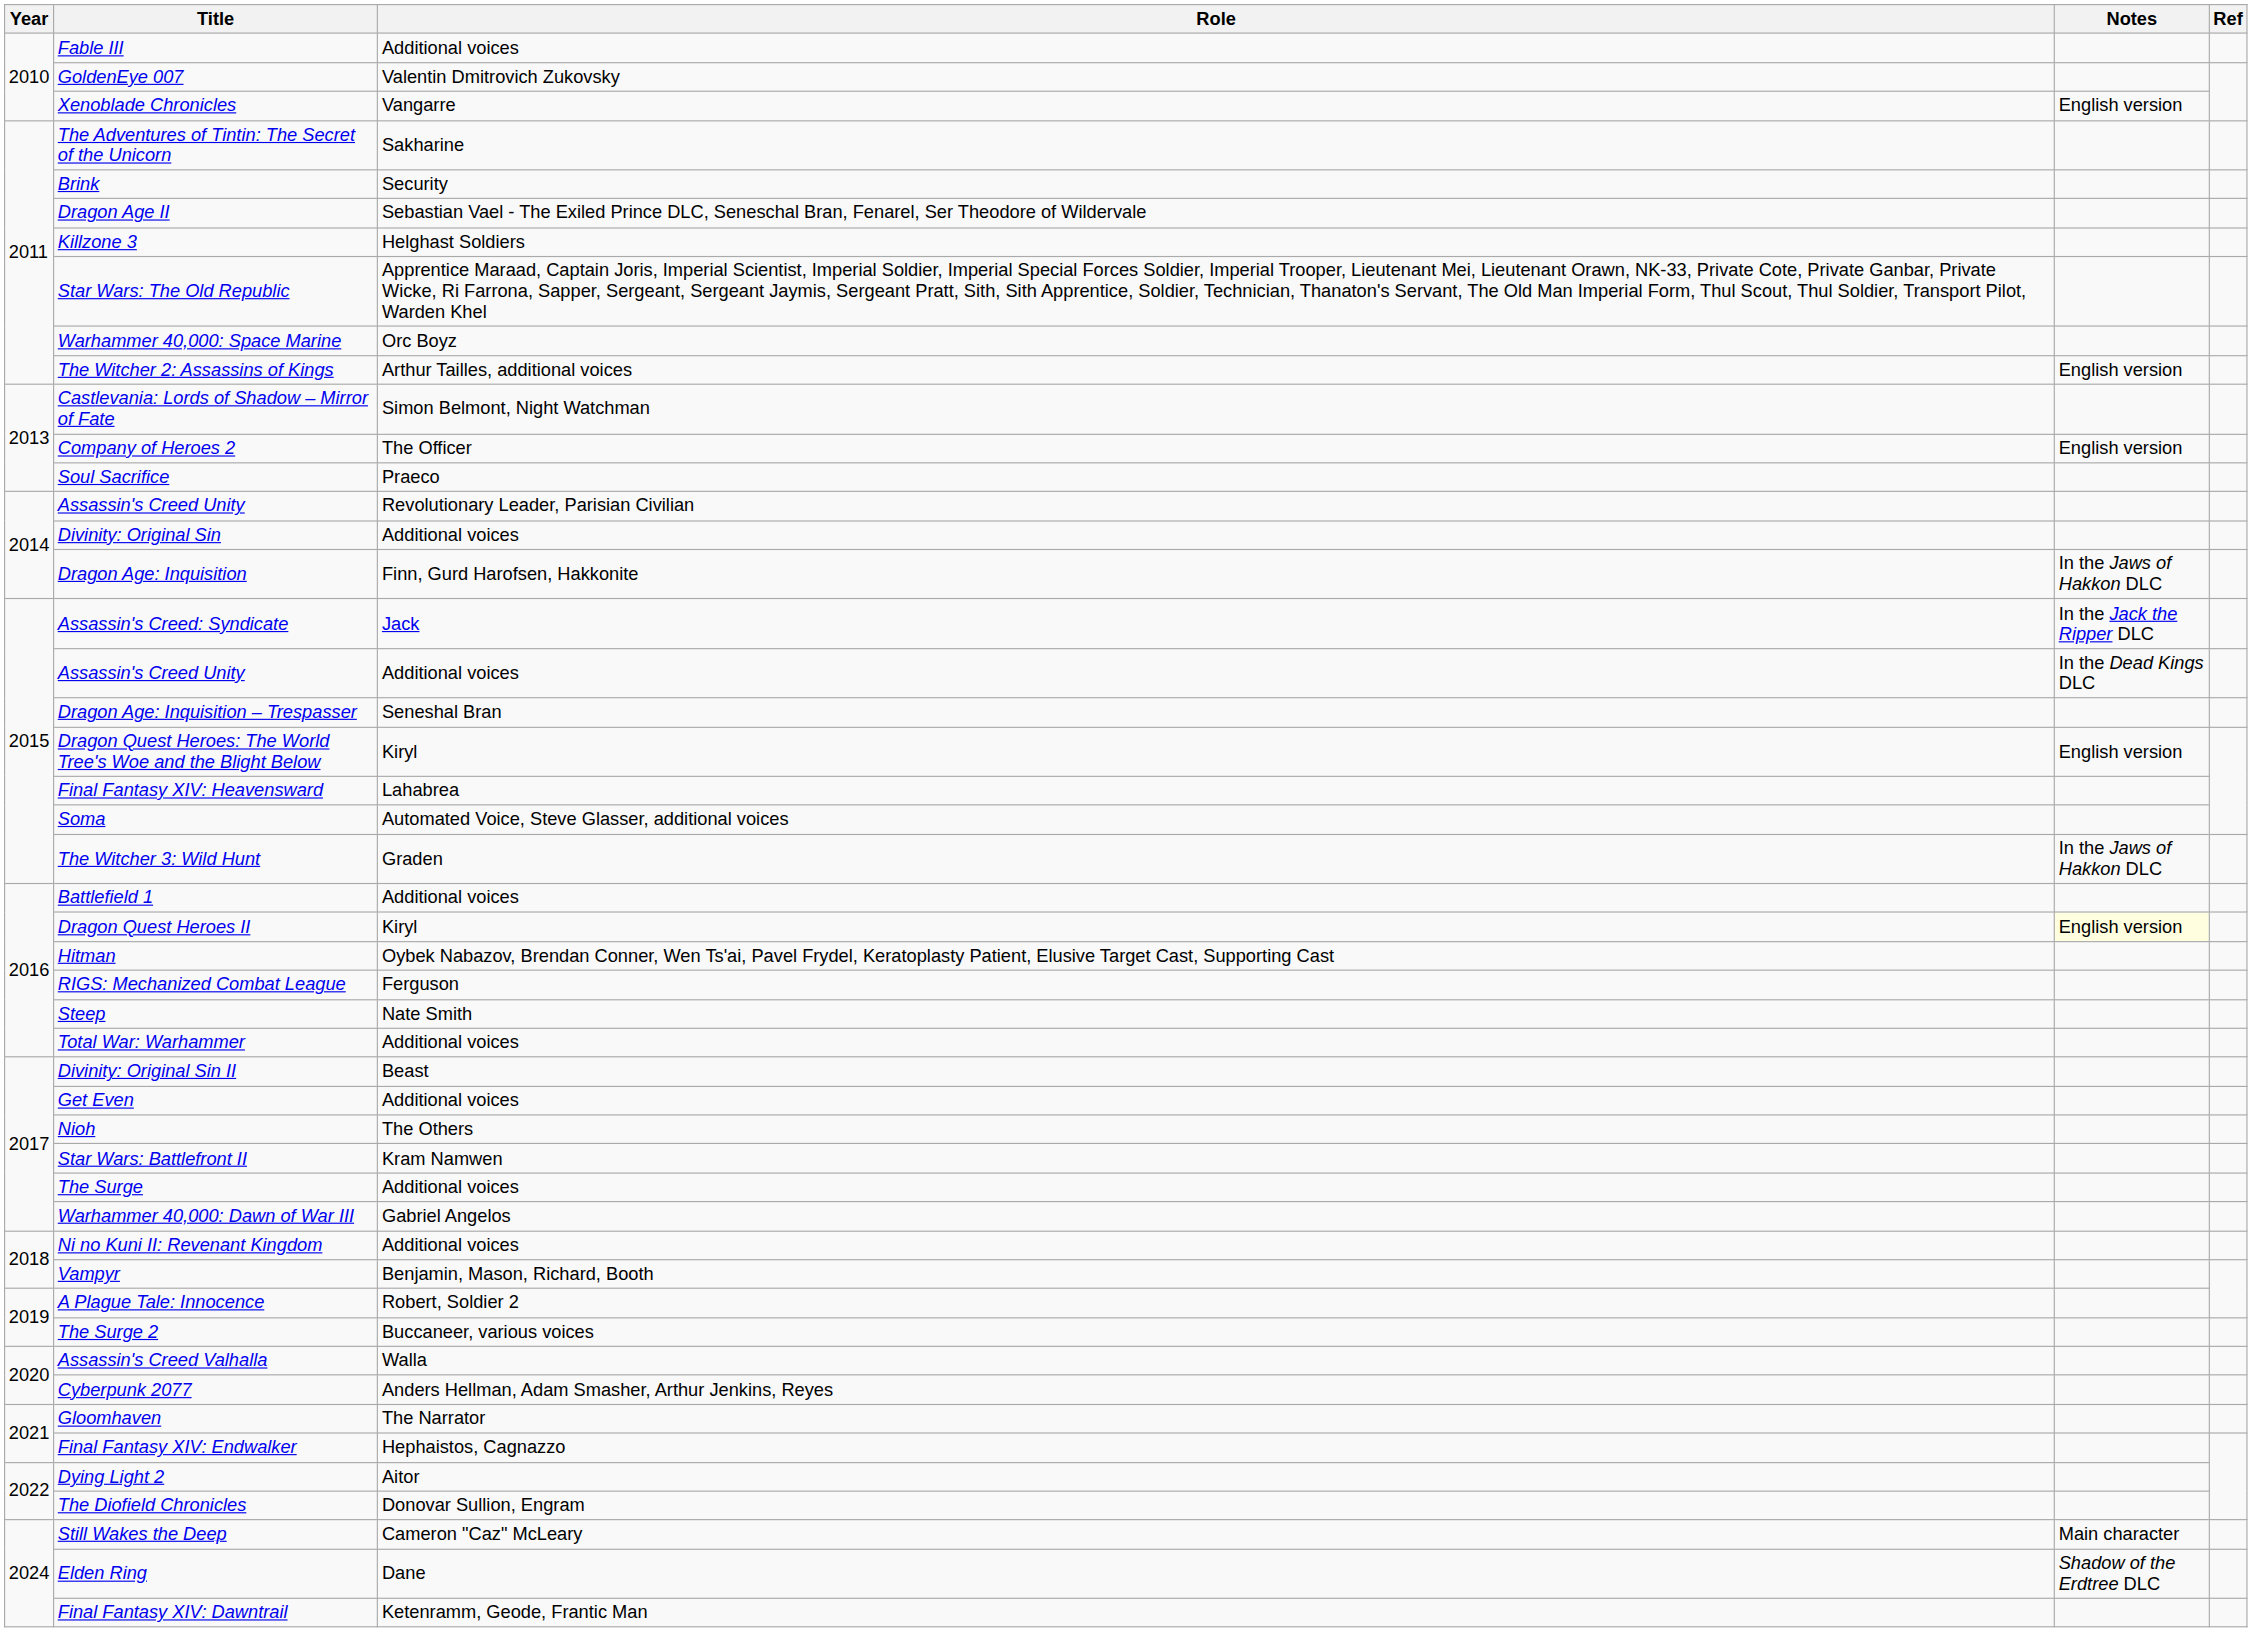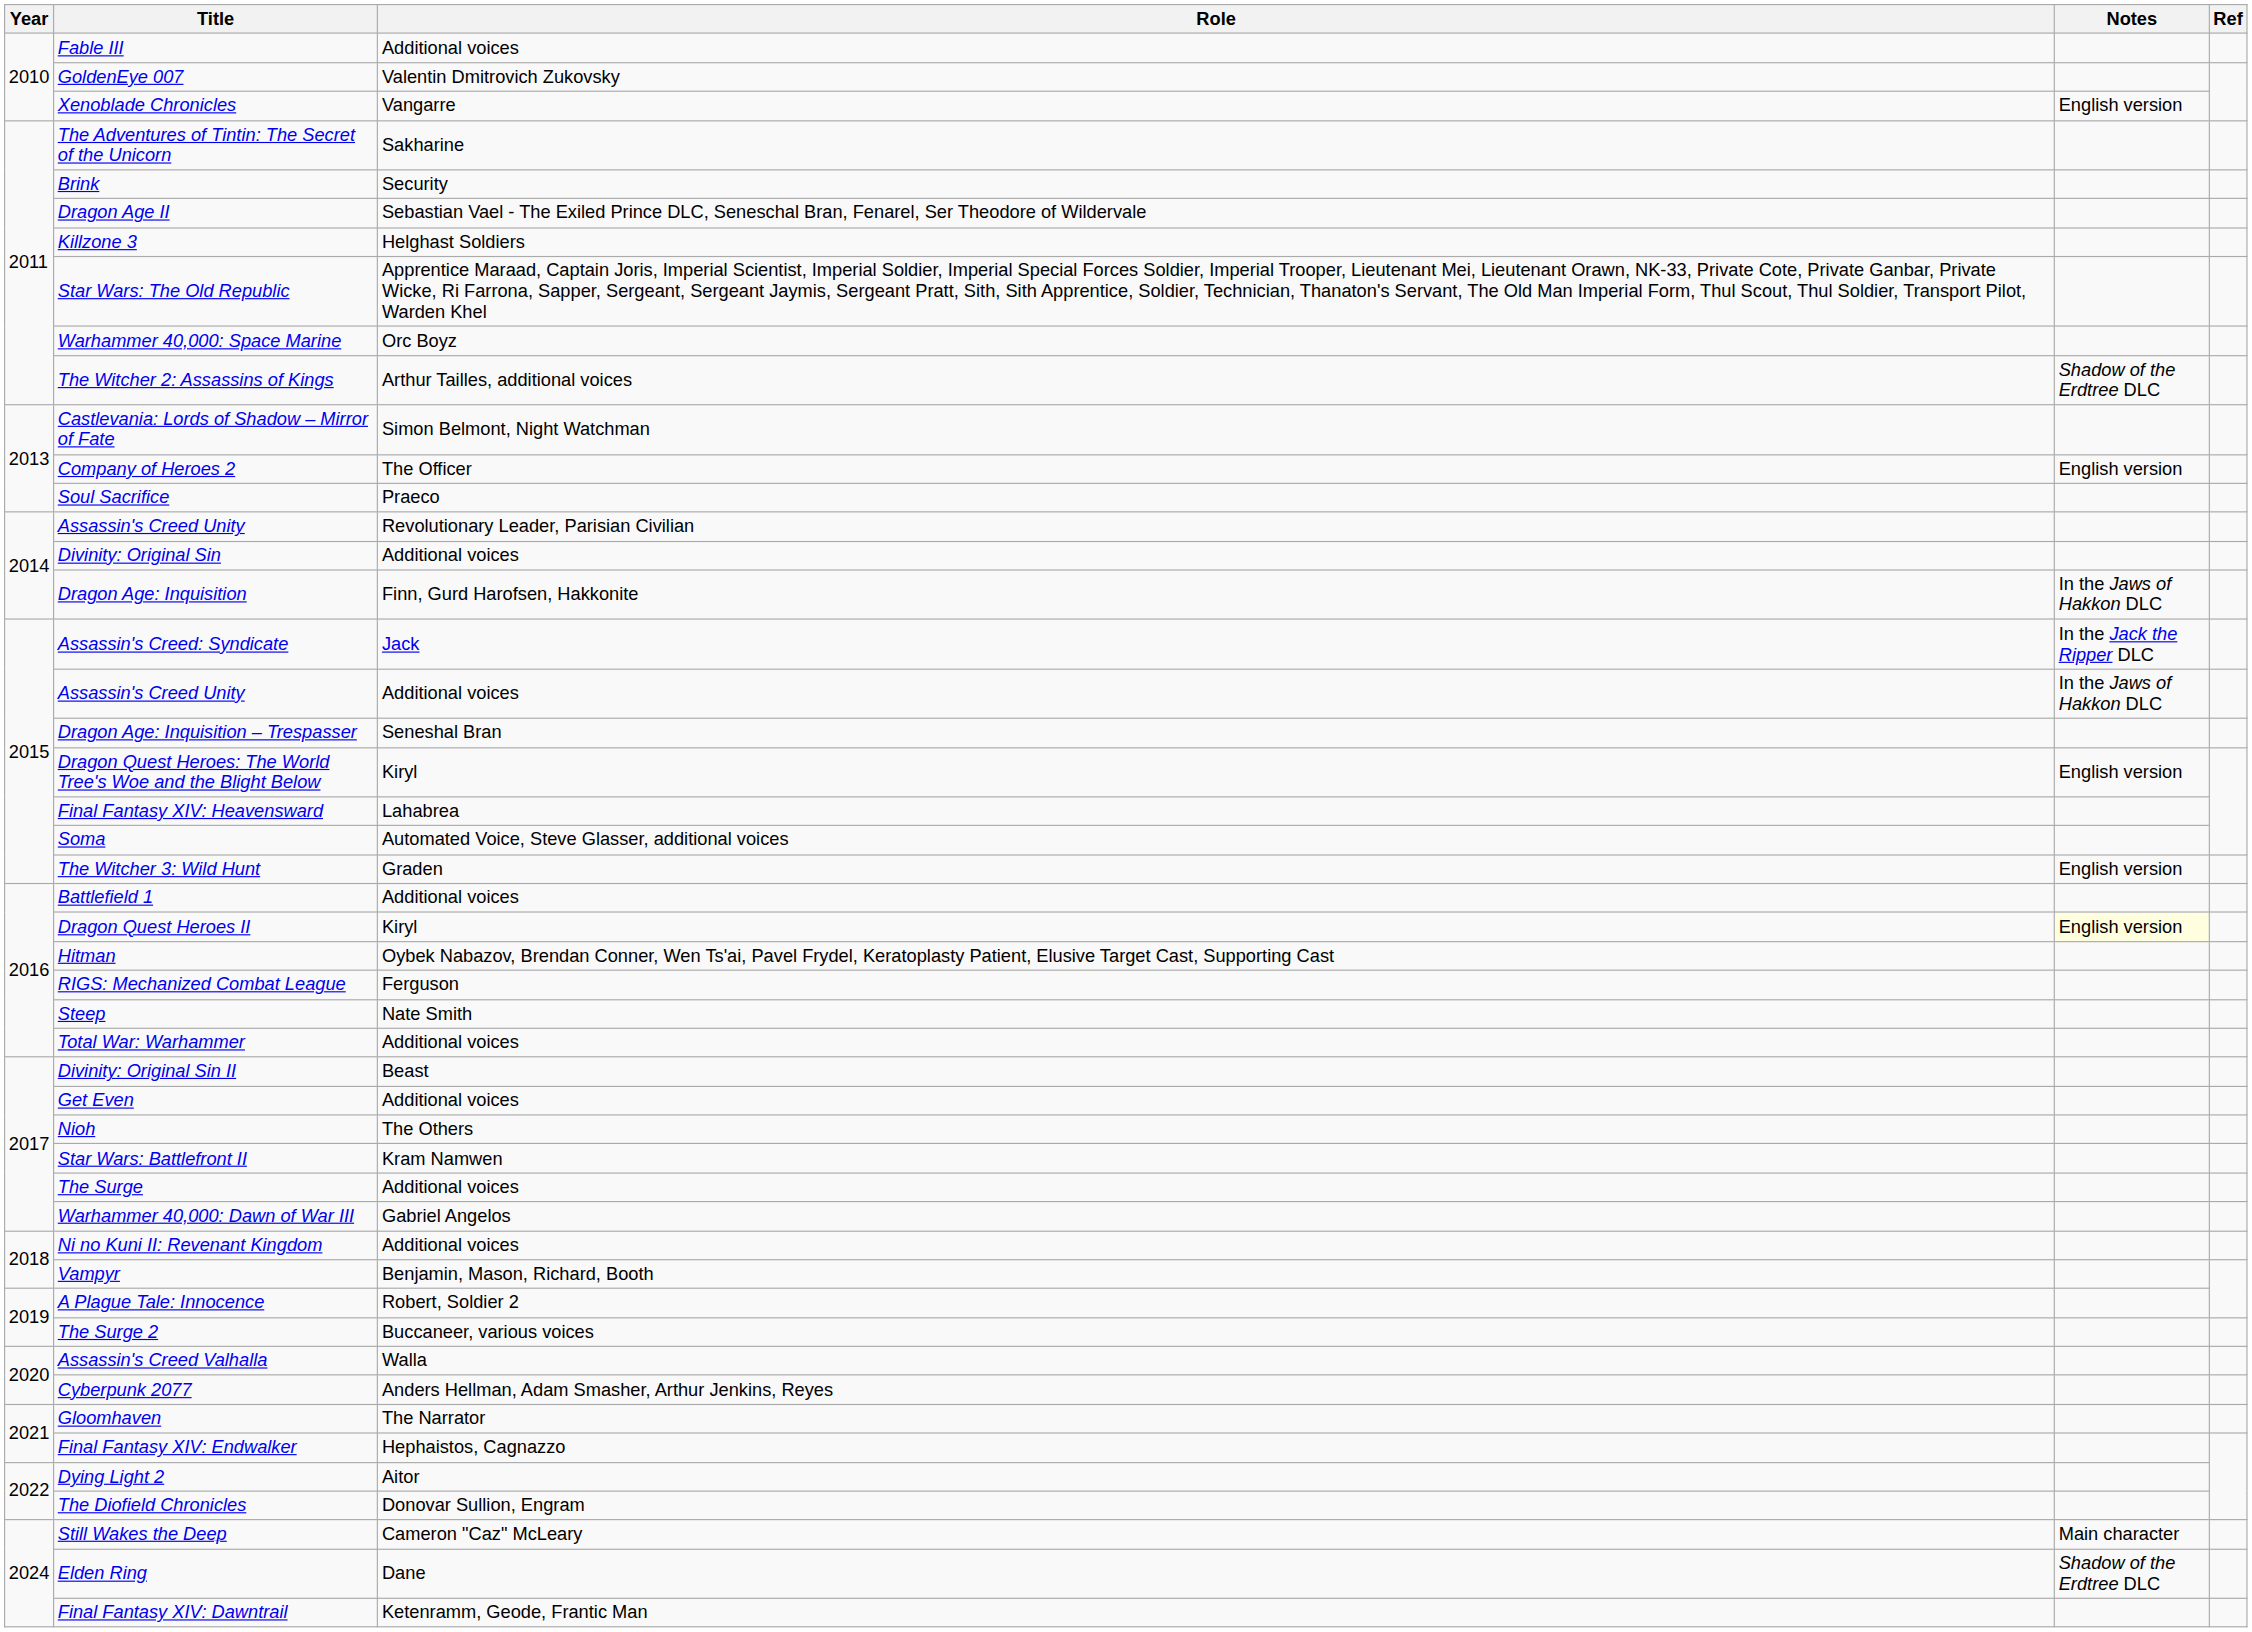The Witcher 2: Assassins of Kings | Notes: English version -> Shadow of the Erdtree DLC
Assassin's Creed Unity / Additional voices | Notes: In the Dead Kings DLC -> In the Jaws of Hakkon DLC
The Witcher 3: Wild Hunt | Notes: In the Jaws of Hakkon DLC -> English version
